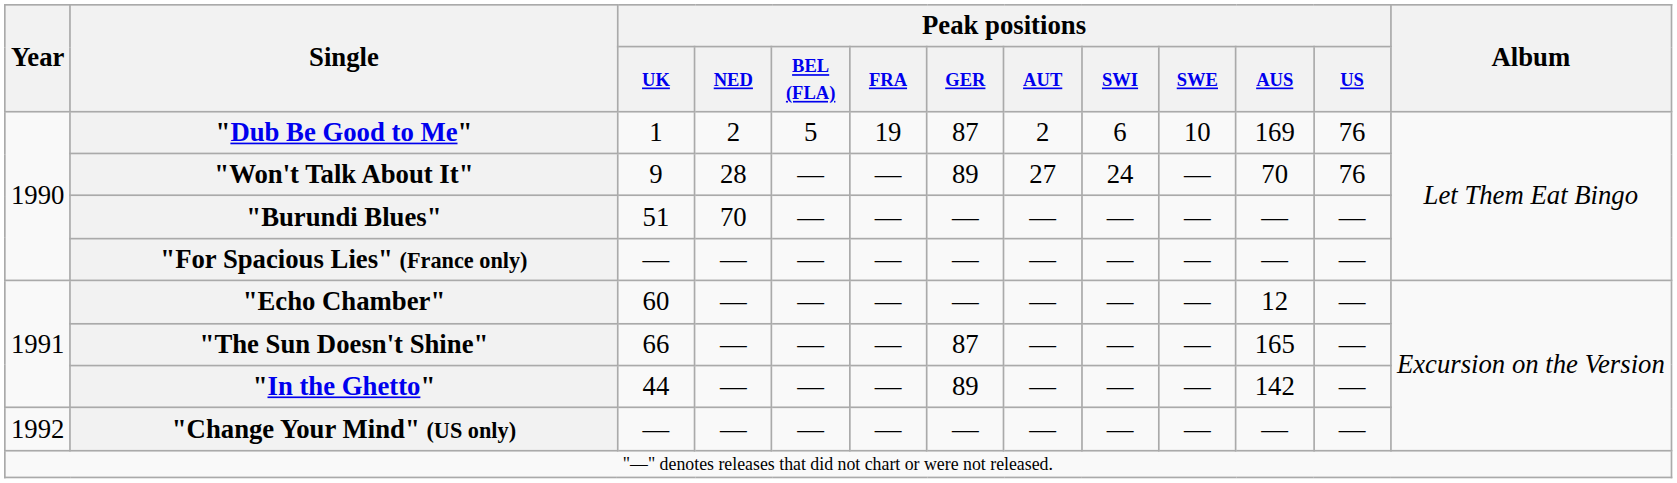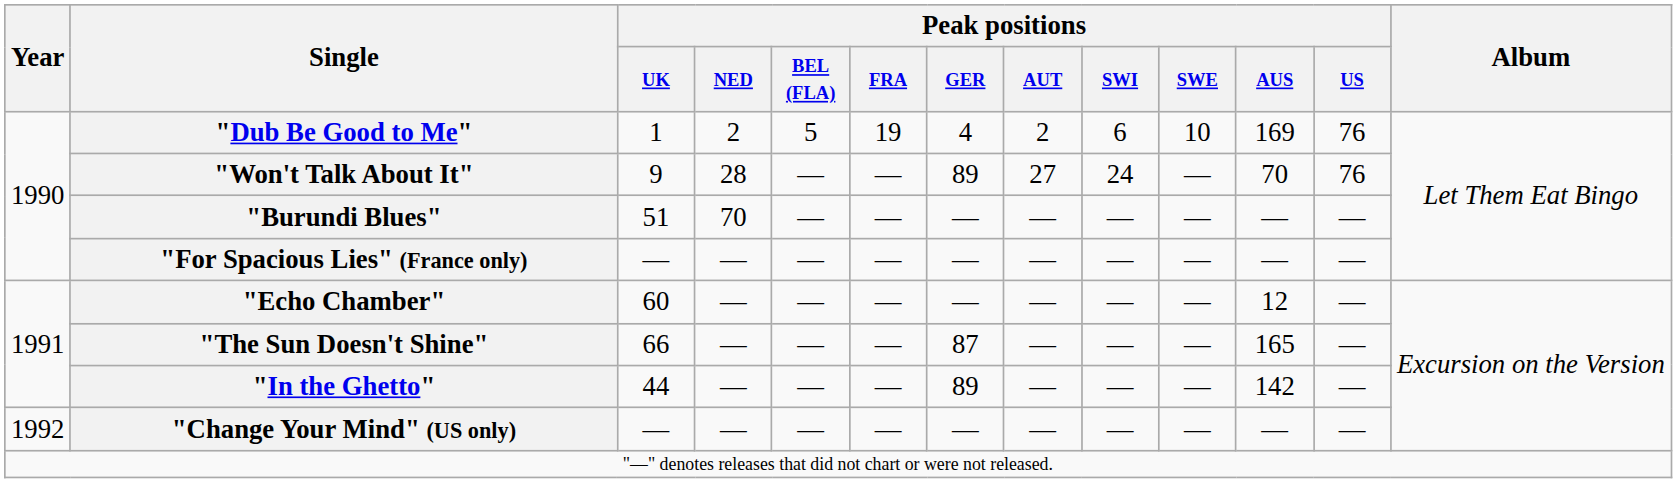"Dub Be Good to Me" | Peak positions / GER: 87 -> 4
